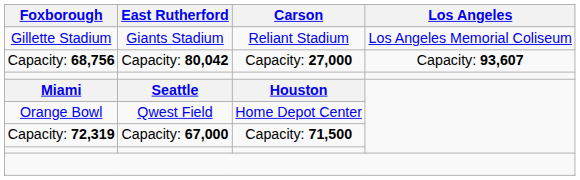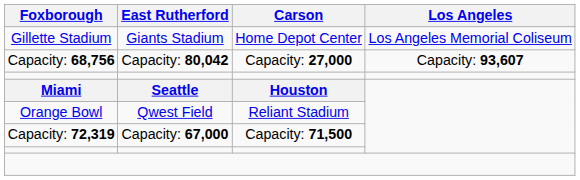Gillette Stadium | Carson: Reliant Stadium -> Home Depot Center
Orange Bowl | Carson: Home Depot Center -> Reliant Stadium
